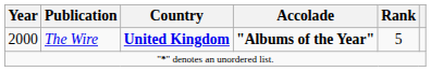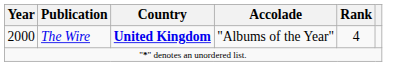2000 | Accolade: bold -> normal
2000 | Rank: 5 -> 4
